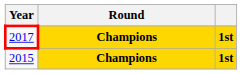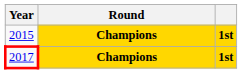rows swapped: 2015 <-> 2017
